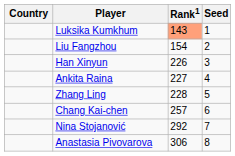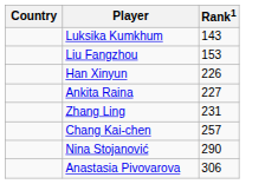- column: Seed | 1 | 2 | 3 | 4 | 5 | 6 | 7 | 8
Luksika Kumkhum | Rank1: lightsalmon background -> no background
Liu Fangzhou | Rank1: 154 -> 153
Zhang Ling | Rank1: 228 -> 231
Nina Stojanović | Rank1: 292 -> 290
